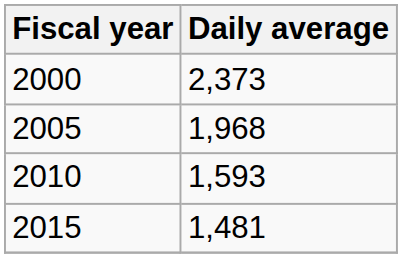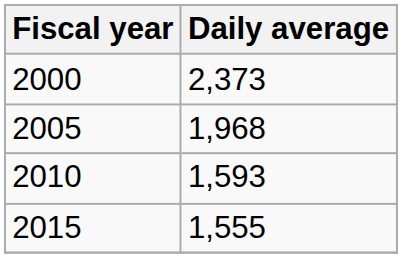2015 | Daily average: 1,481 -> 1,555
